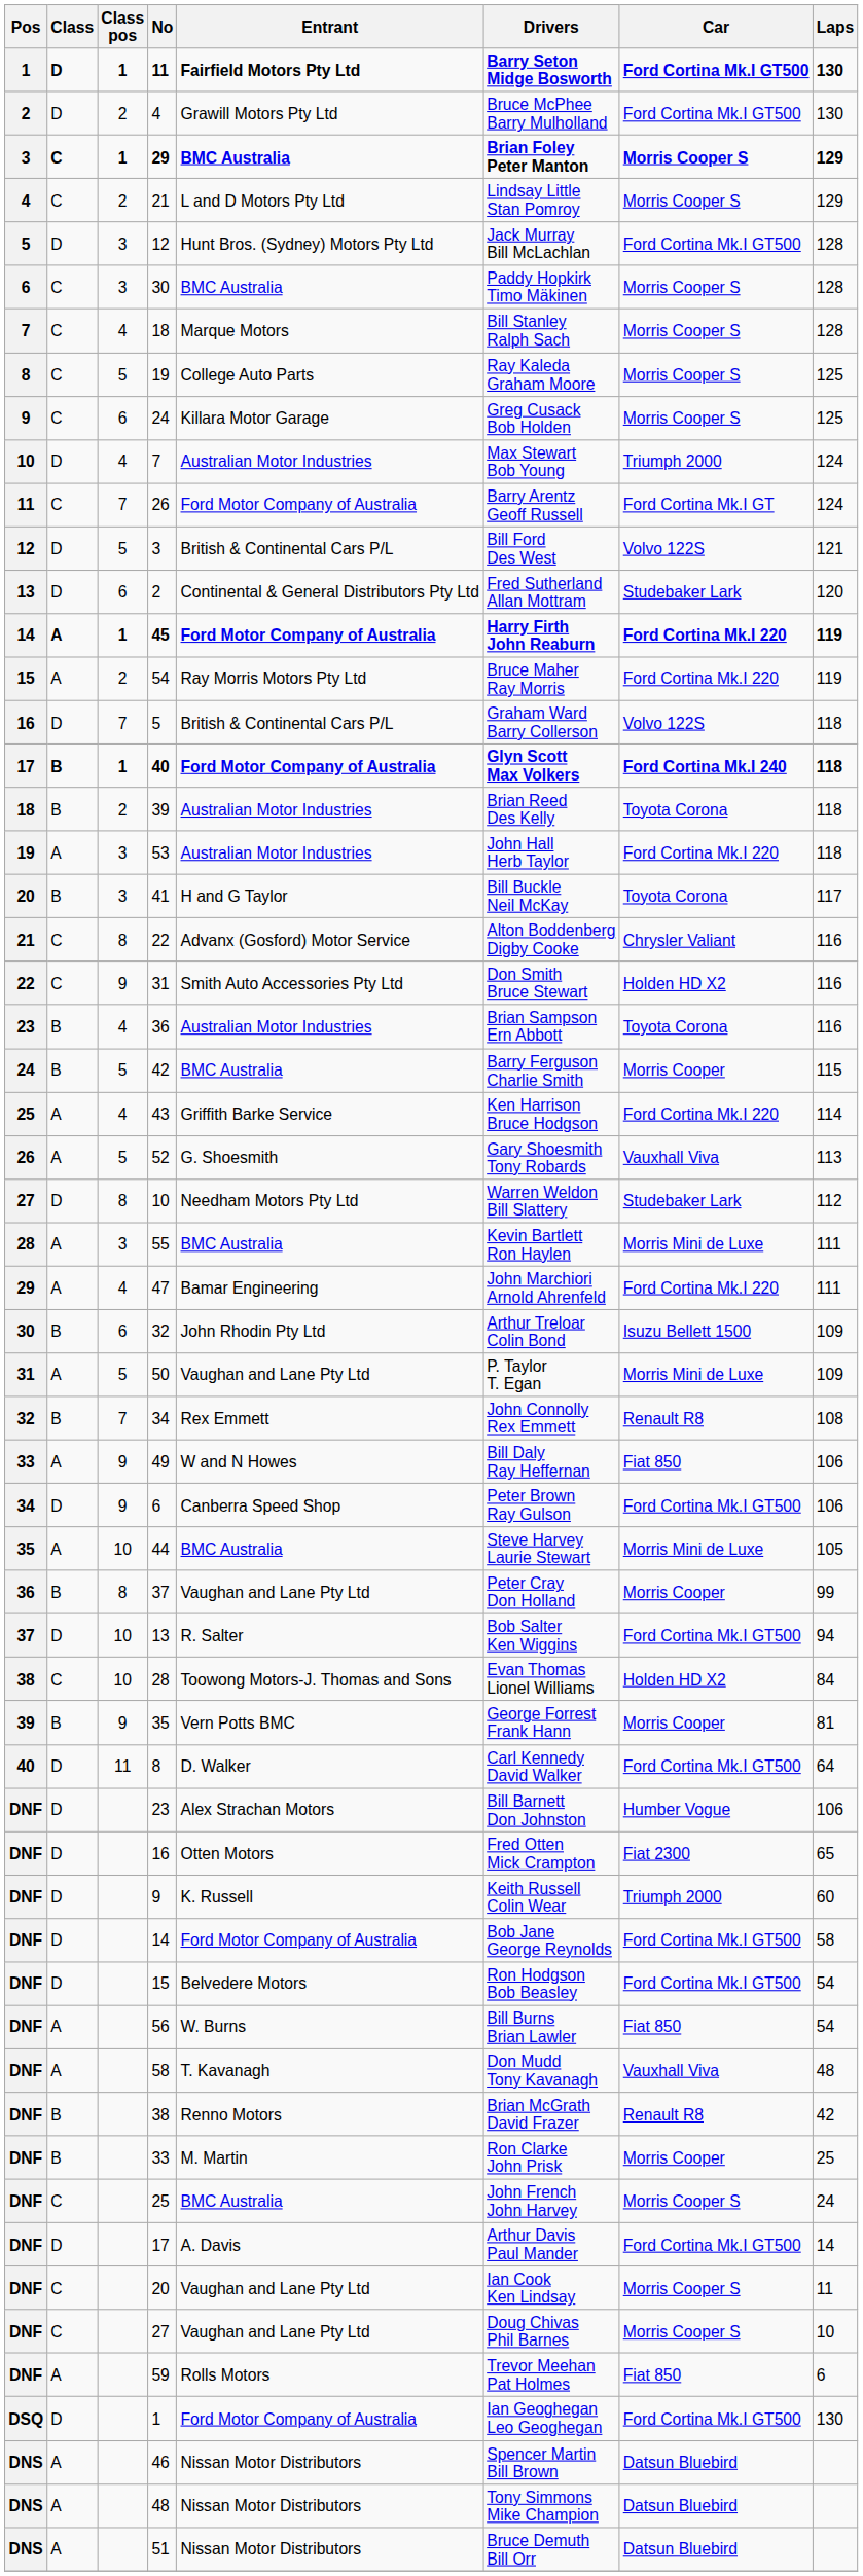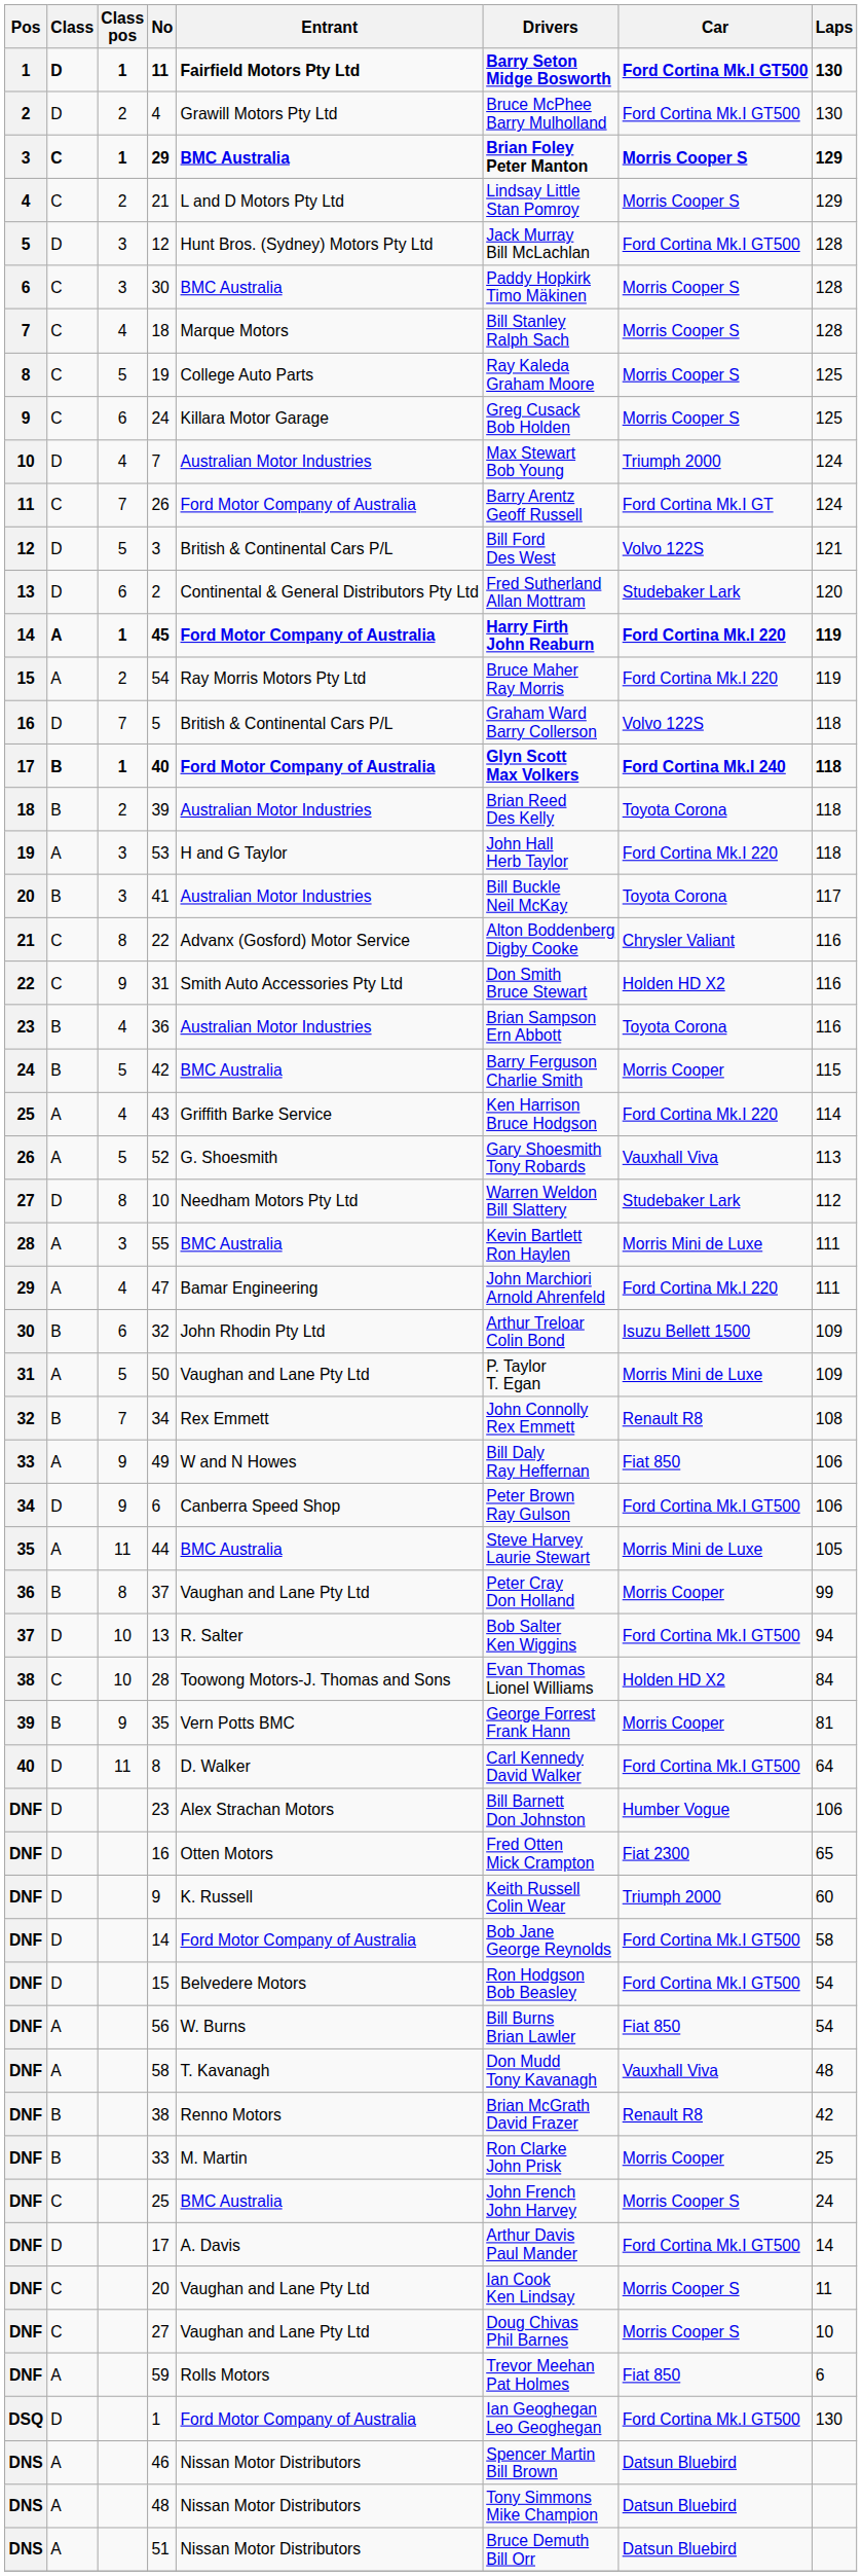53 | Entrant: Australian Motor Industries -> H and G Taylor
41 | Entrant: H and G Taylor -> Australian Motor Industries
44 | Class pos: 10 -> 11
